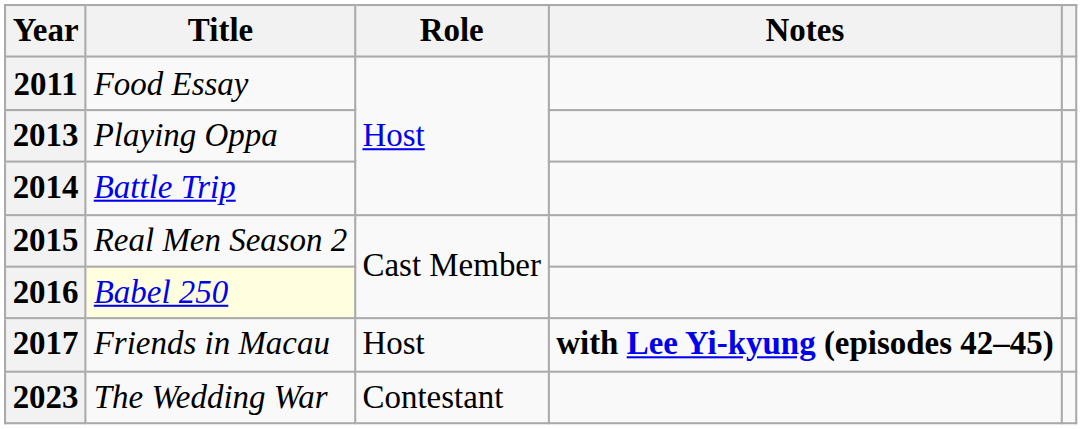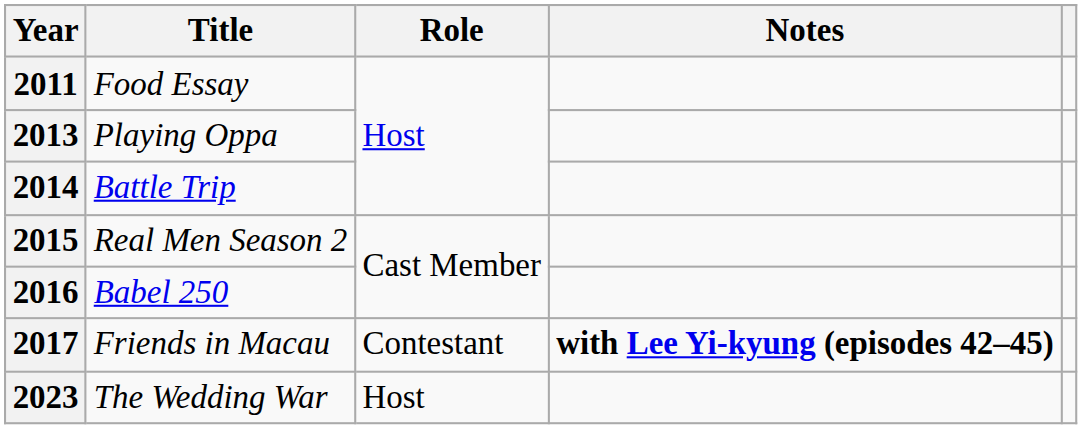2016 | Title: lightyellow background -> no background
2017 | Role: Host -> Contestant
2023 | Role: Contestant -> Host
